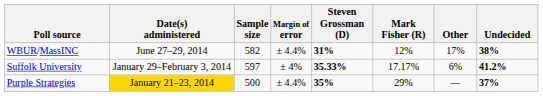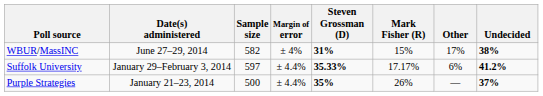WBUR/MassINC | Margin of error: ± 4.4% -> ± 4%
WBUR/MassINC | Mark Fisher (R): 12% -> 15%
Suffolk University | Margin of error: ± 4% -> ± 4.4%
Purple Strategies | Date(s) administered: gold background -> no background
Purple Strategies | Mark Fisher (R): 29% -> 26%
